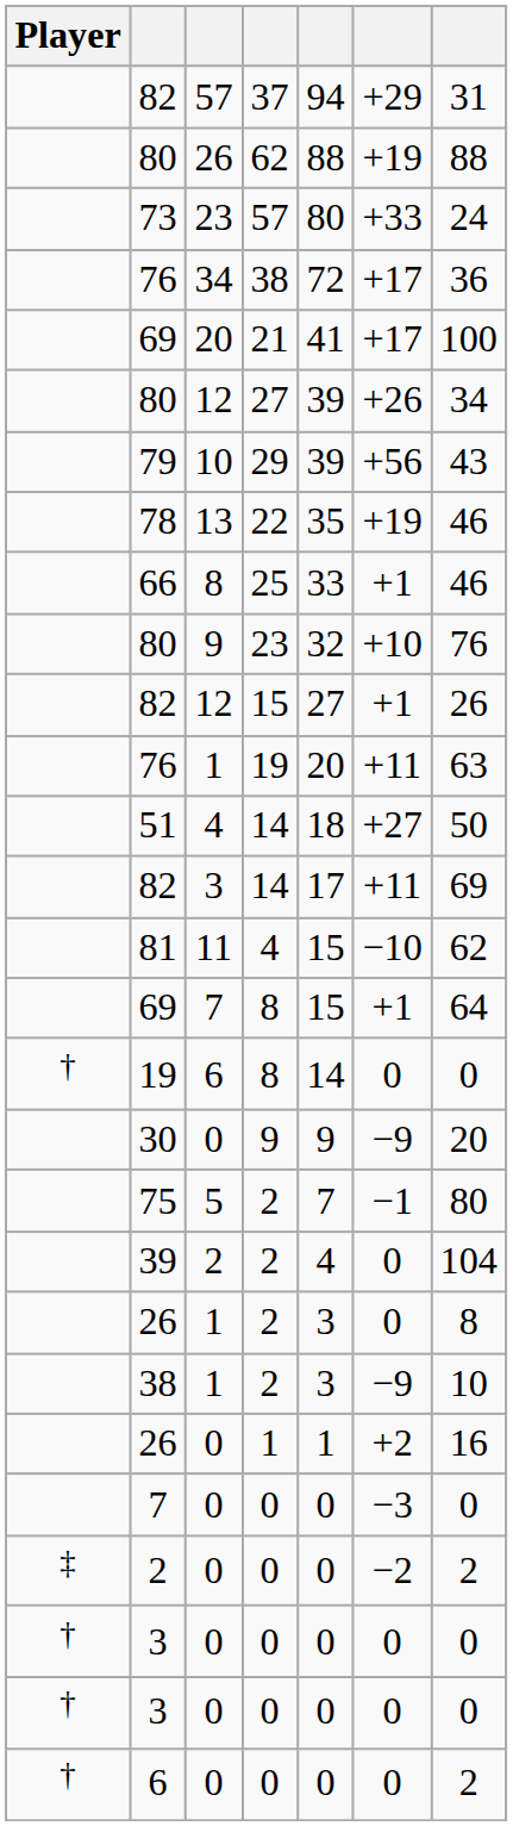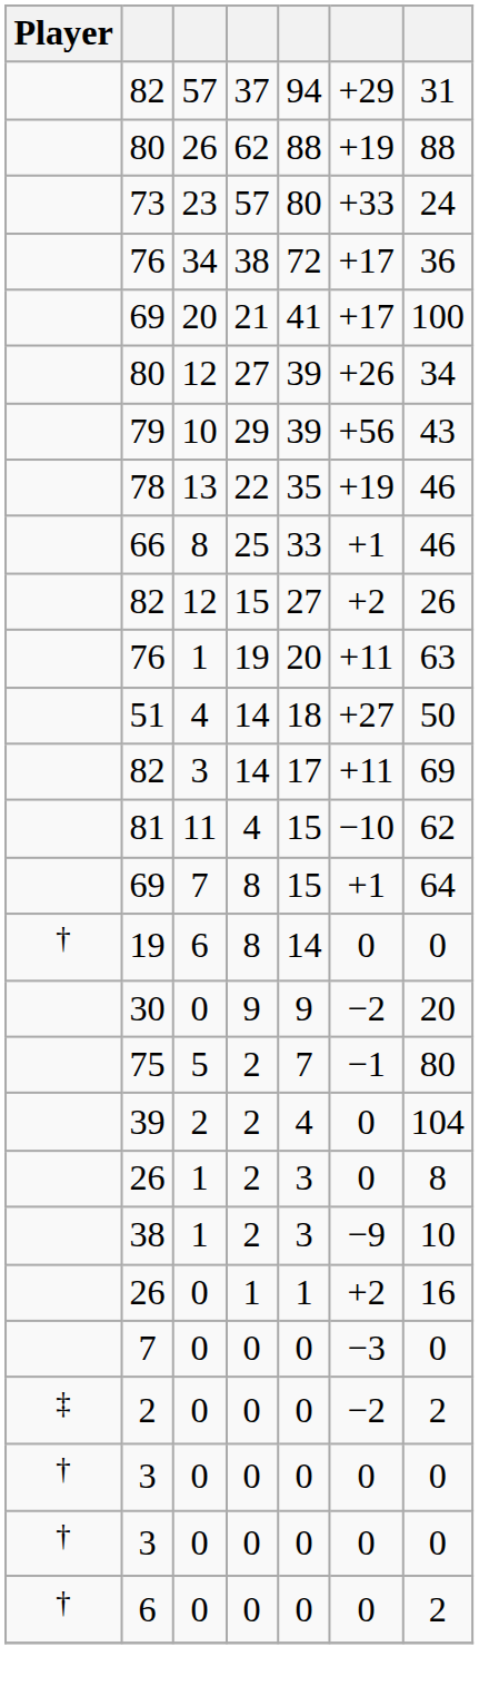- row: 80 | 9 | 23 | 32 | +10 | 76
82 / 12 | column 6: +1 -> +2
30 | column 6: −9 -> −2
